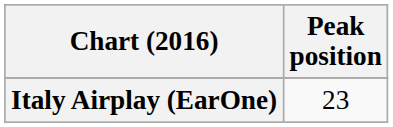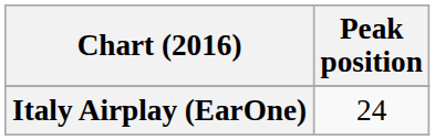Italy Airplay (EarOne) | Peak position: 23 -> 24
